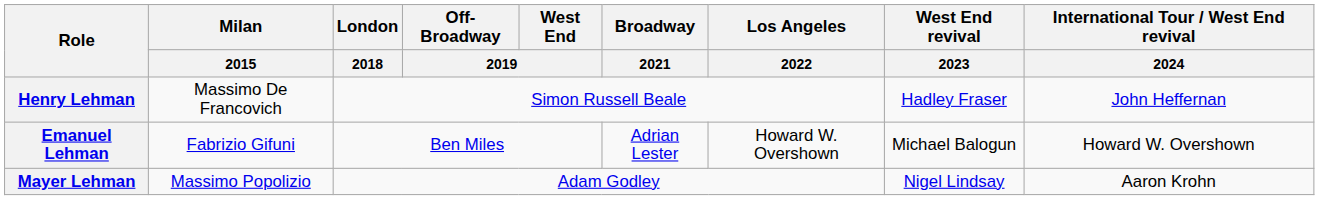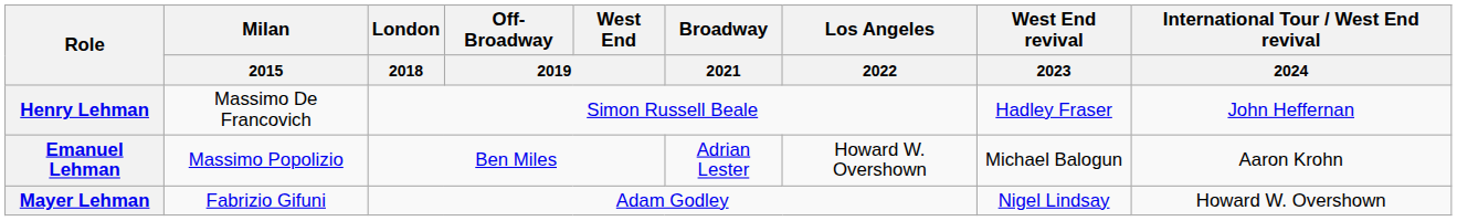Emanuel Lehman | Milan / 2015: Fabrizio Gifuni -> Massimo Popolizio
Emanuel Lehman | International Tour / West End revival / 2024: Howard W. Overshown -> Aaron Krohn
Mayer Lehman | Milan / 2015: Massimo Popolizio -> Fabrizio Gifuni
Mayer Lehman | International Tour / West End revival / 2024: Aaron Krohn -> Howard W. Overshown
